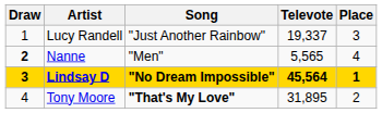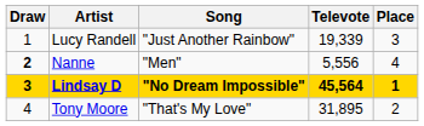Lucy Randell | Televote: 19,337 -> 19,339
Nanne | Televote: 5,565 -> 5,556
Tony Moore | Song: bold -> normal
